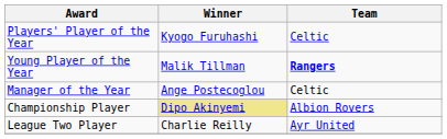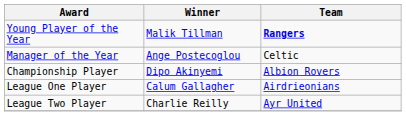- row: Players' Player of the Year | Kyogo Furuhashi | Celtic
Championship Player | Winner: khaki background -> no background
+ row: League One Player | Calum Gallagher | Airdrieonians
